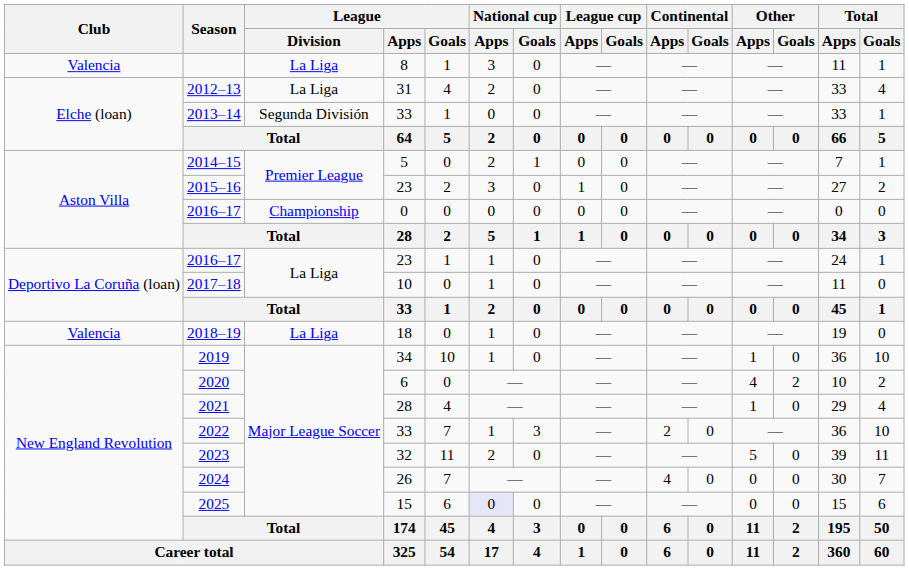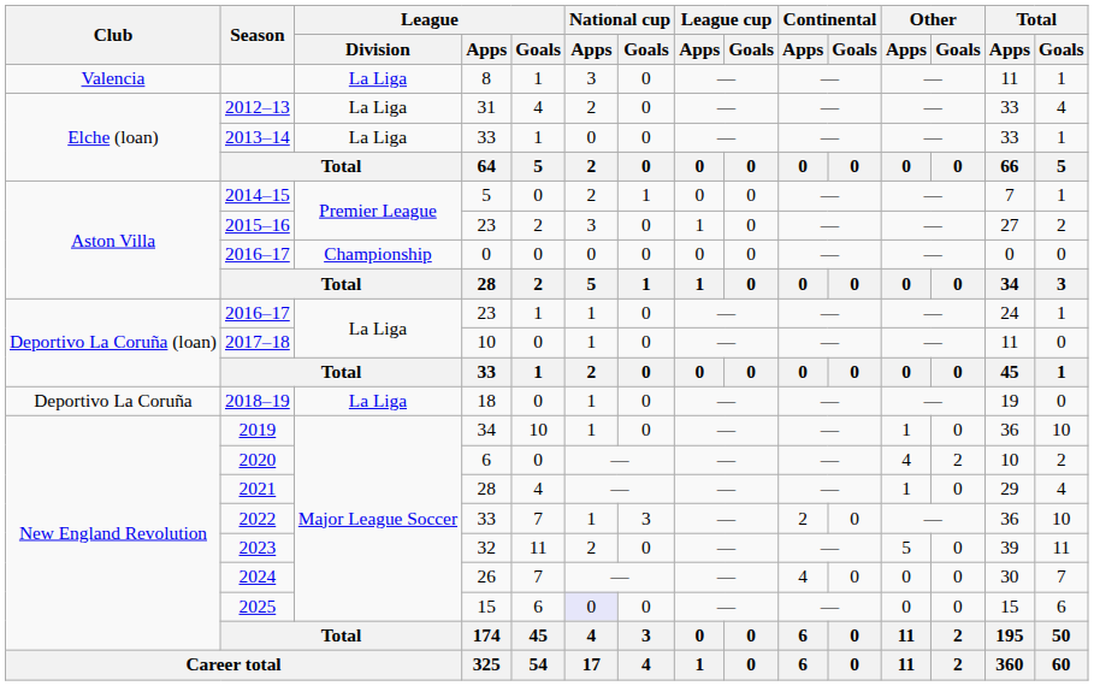2013–14 | League / Division: Segunda División -> La Liga
2018–19 | Club: Valencia -> Deportivo La Coruña
